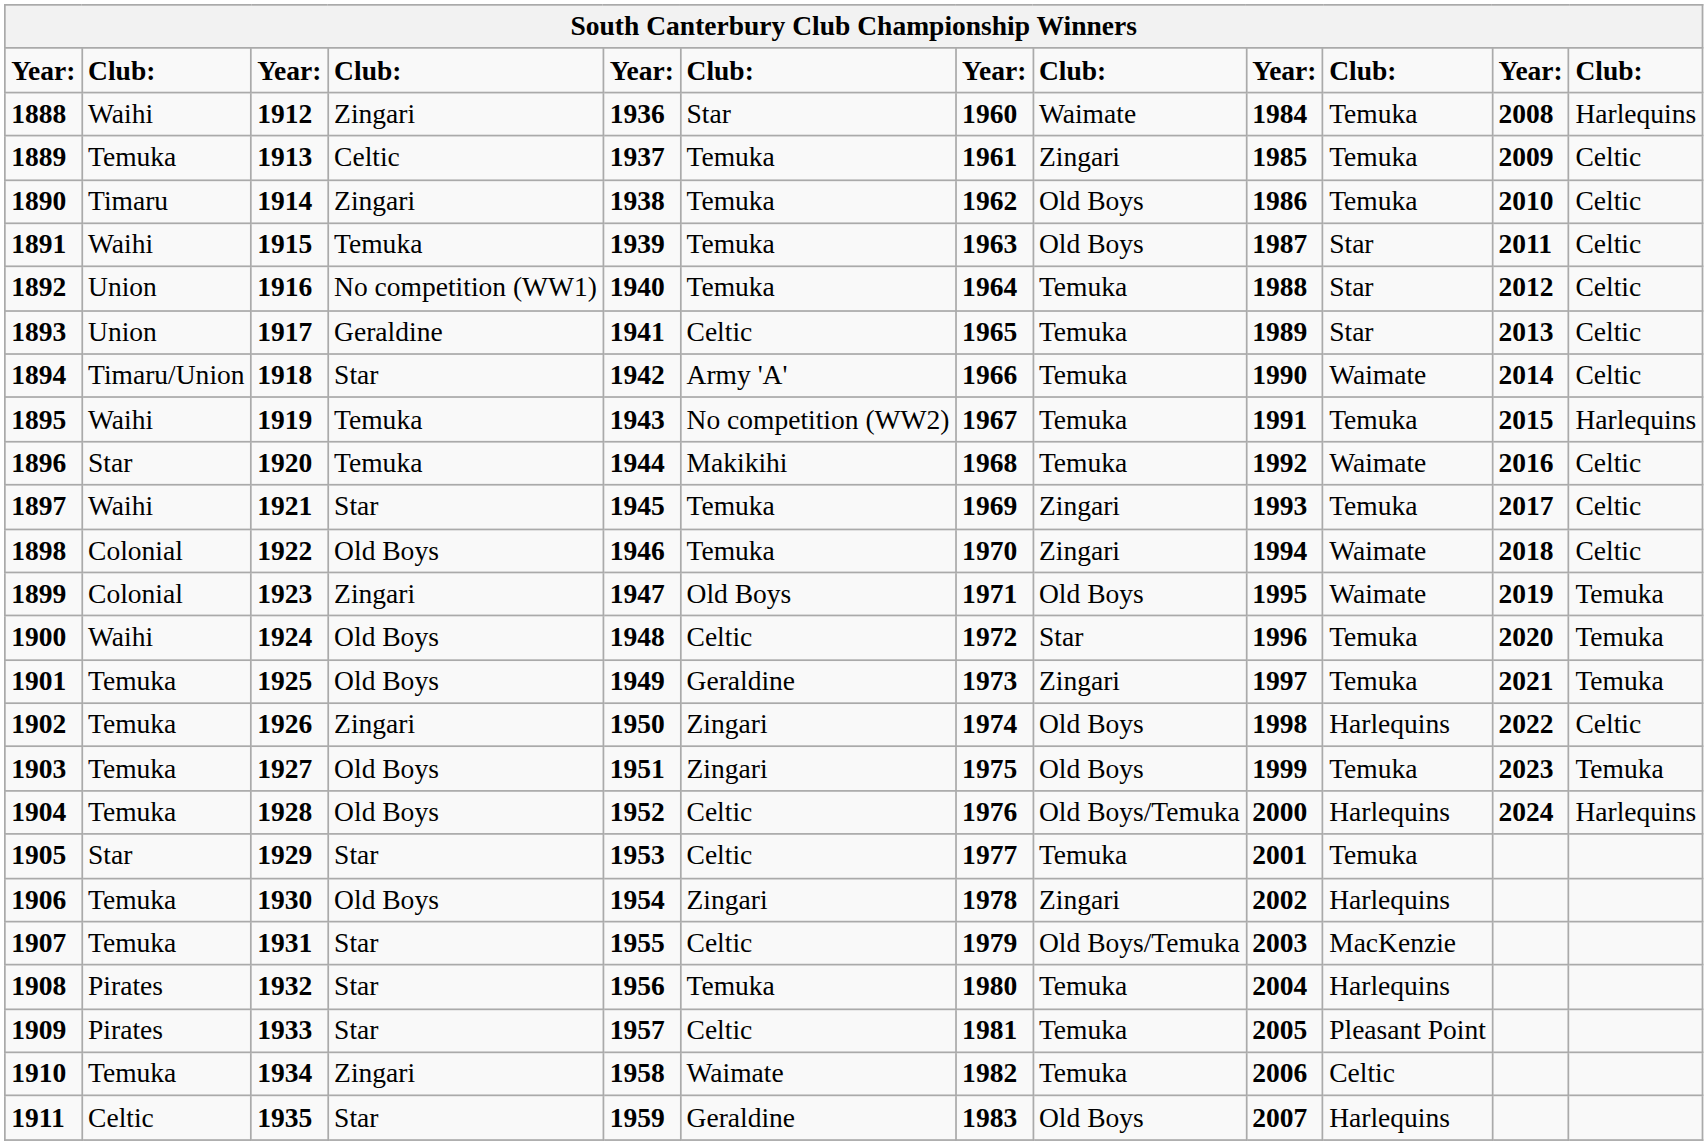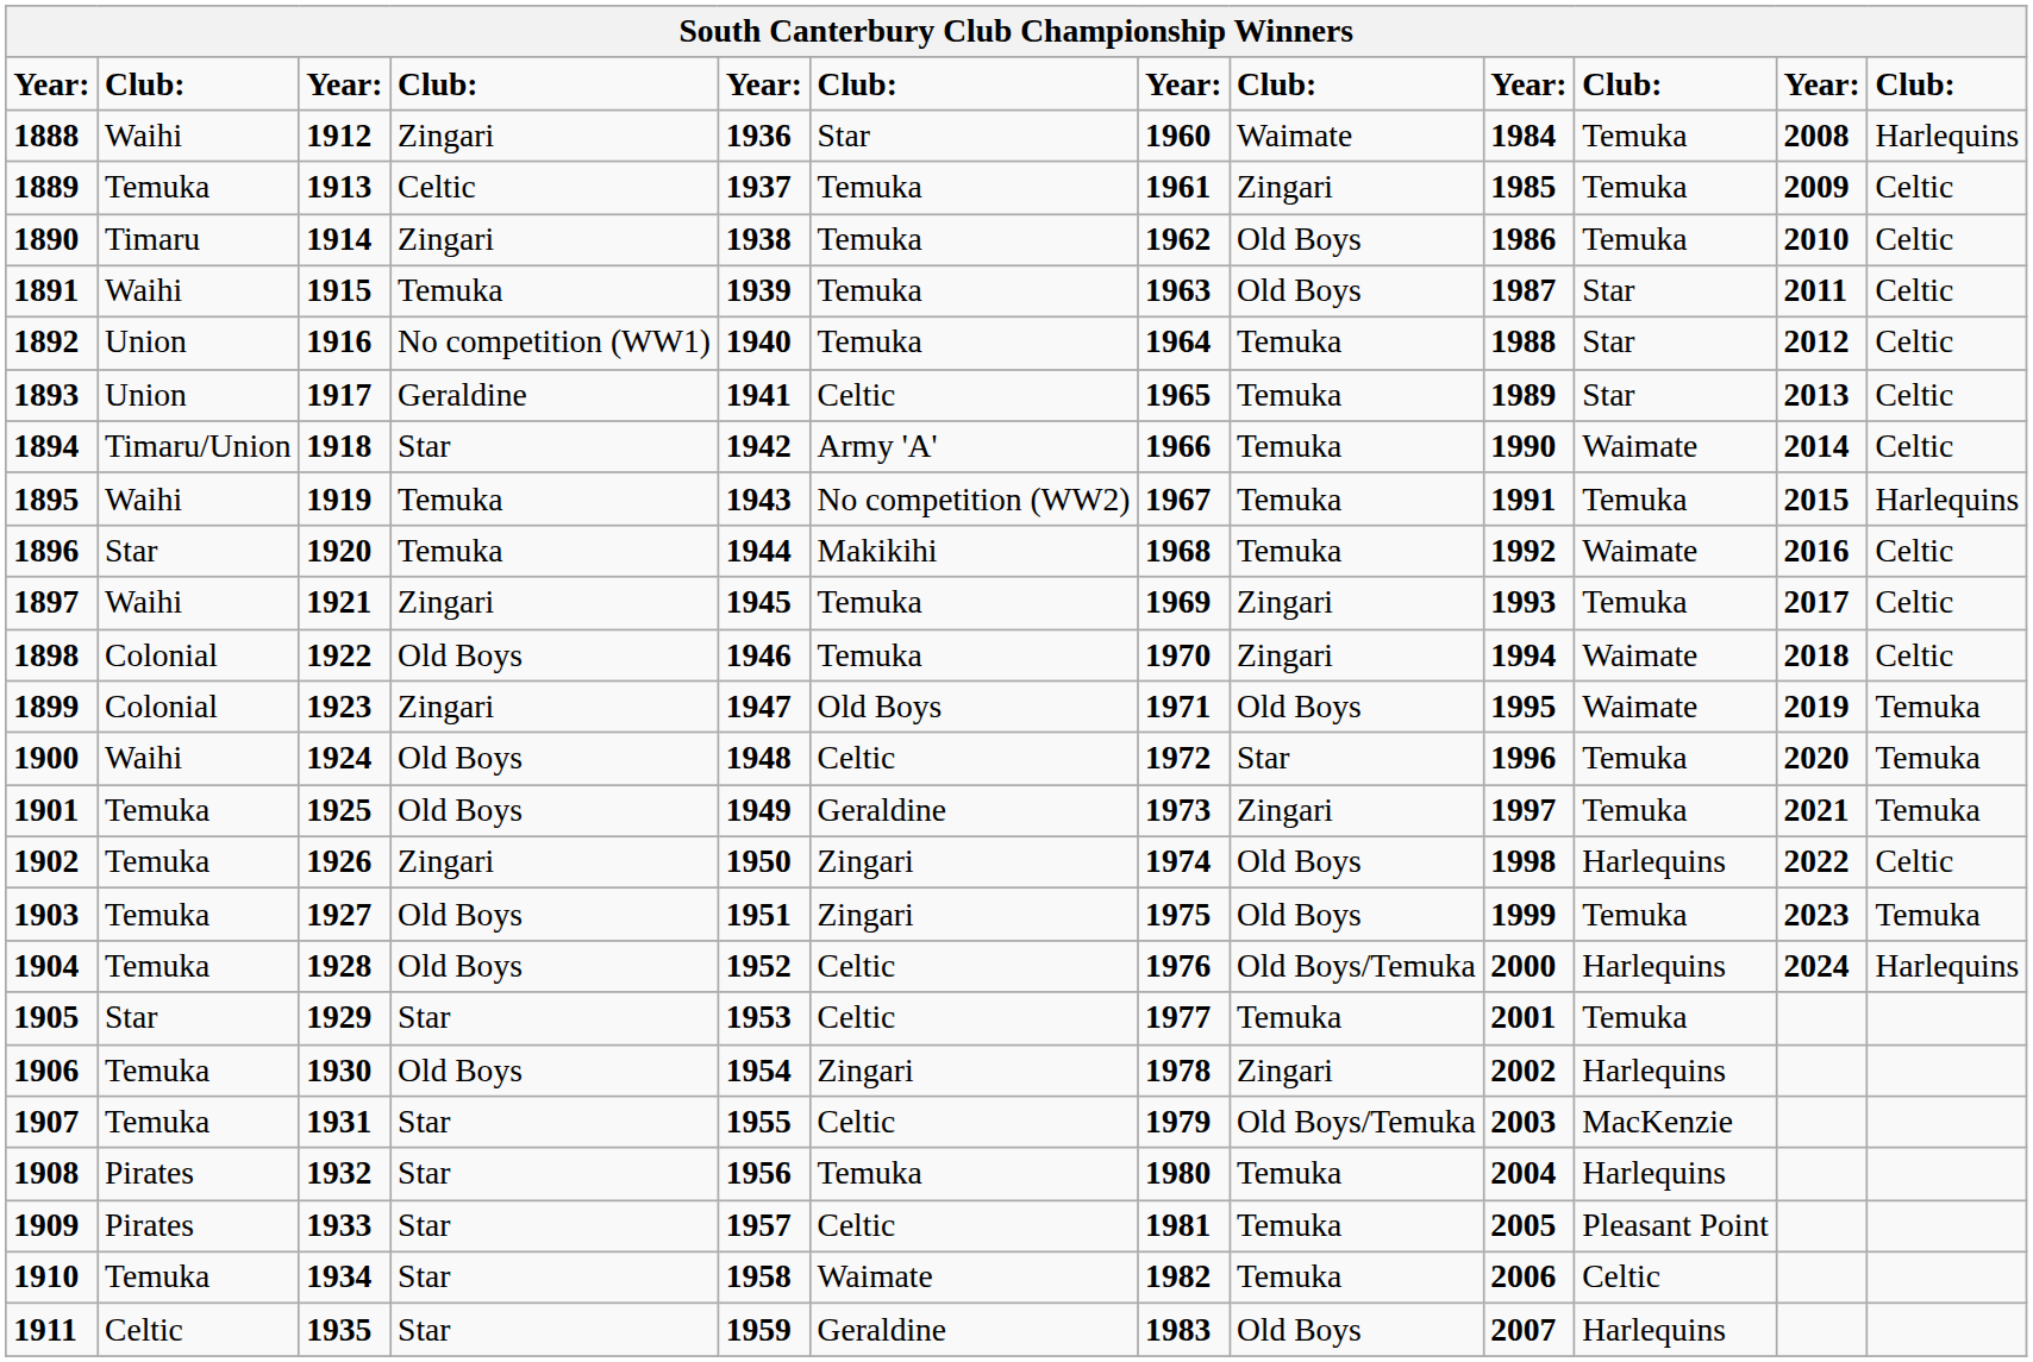1897 | column 4: Star -> Zingari
1910 | column 4: Zingari -> Star
